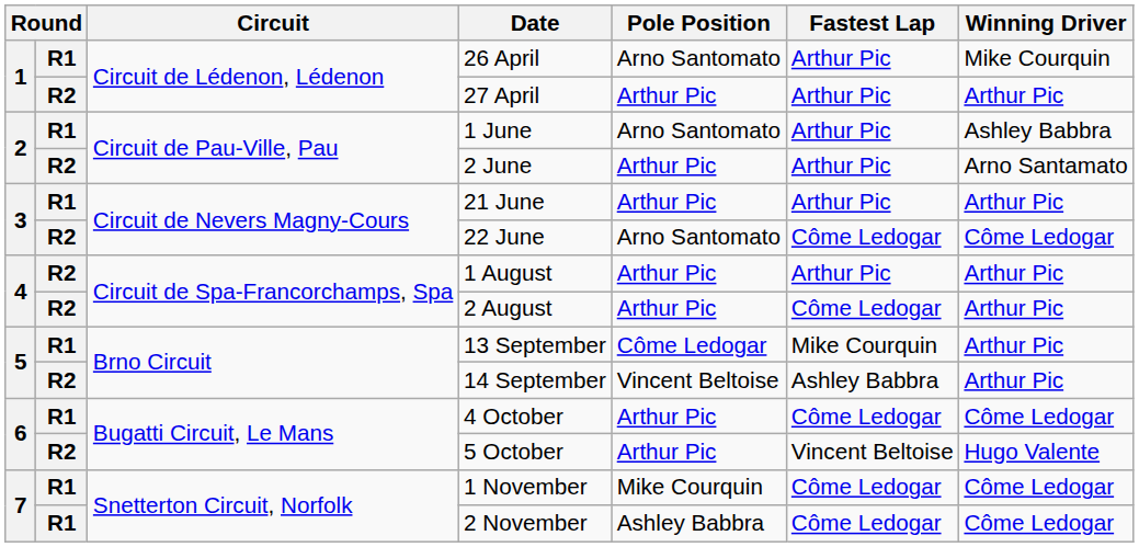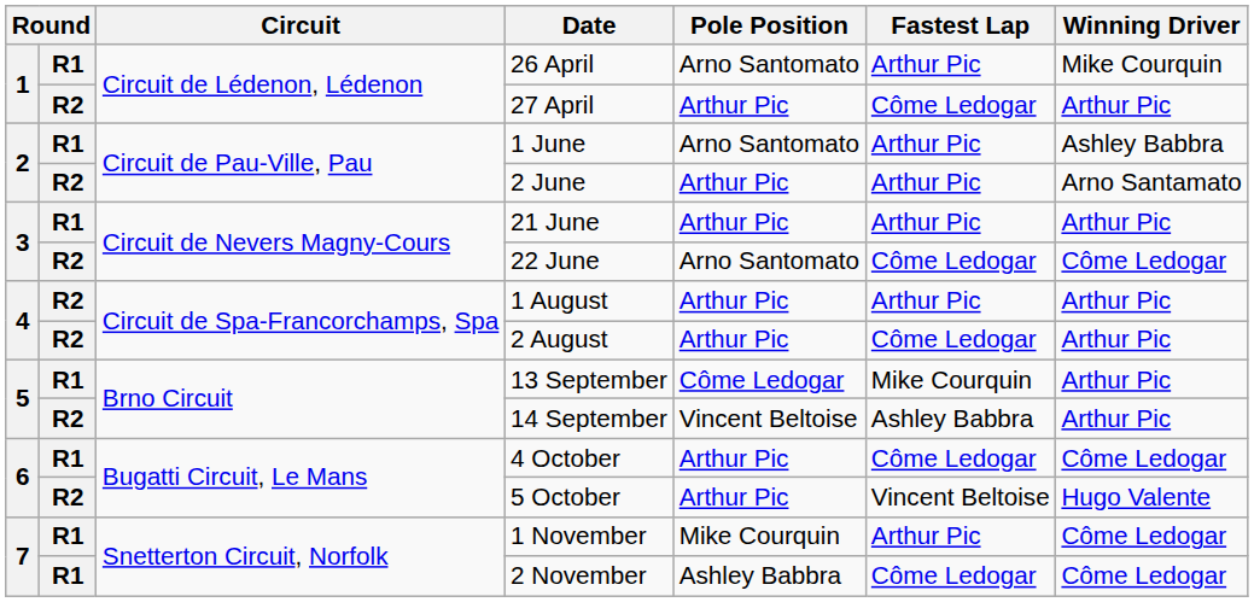27 April | Fastest Lap: Arthur Pic -> Côme Ledogar
1 November | Fastest Lap: Côme Ledogar -> Arthur Pic
